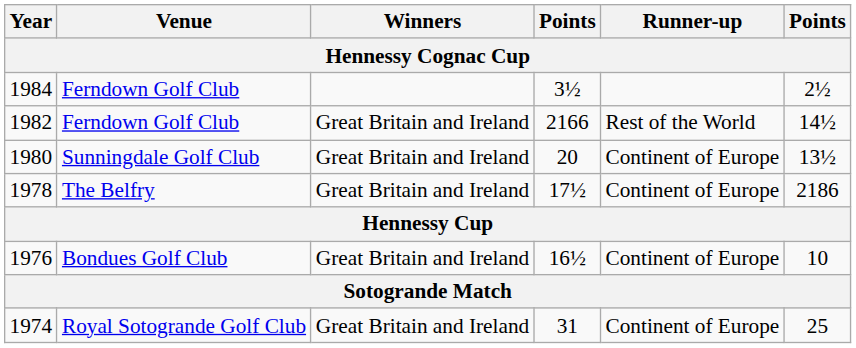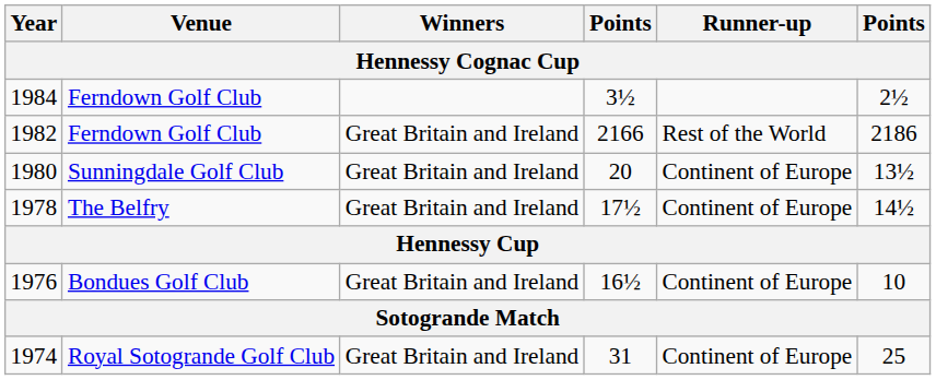1982 | column 6: 14½ -> 2186
1978 | column 6: 2186 -> 14½
